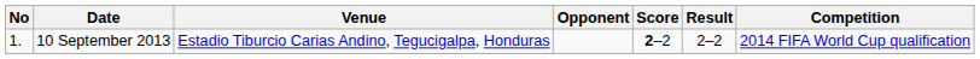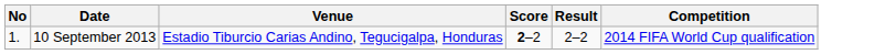- column: Opponent
